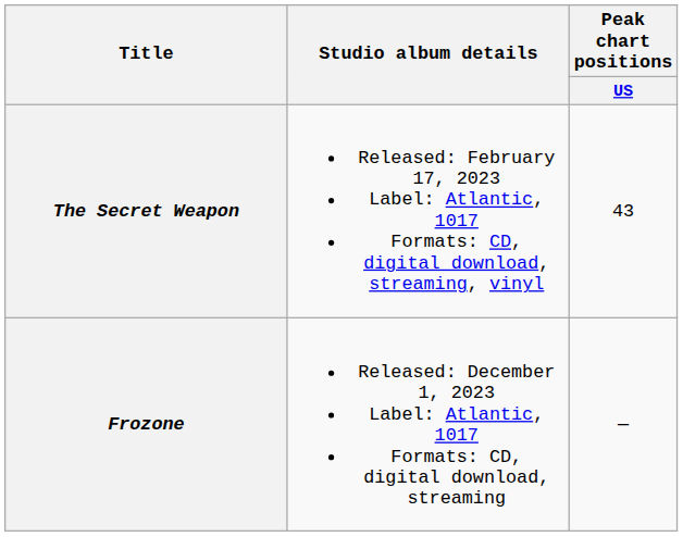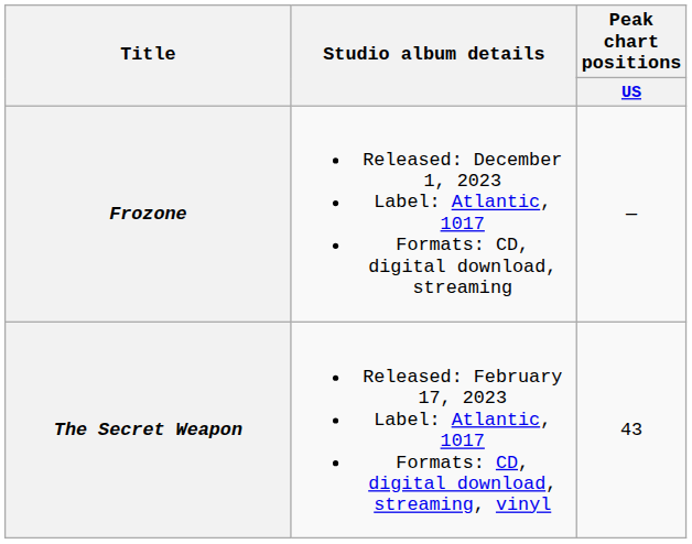rows swapped: The Secret Weapon <-> Frozone
